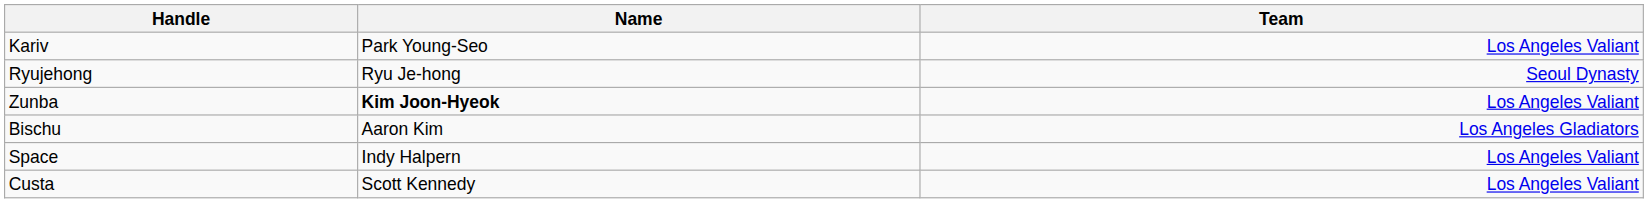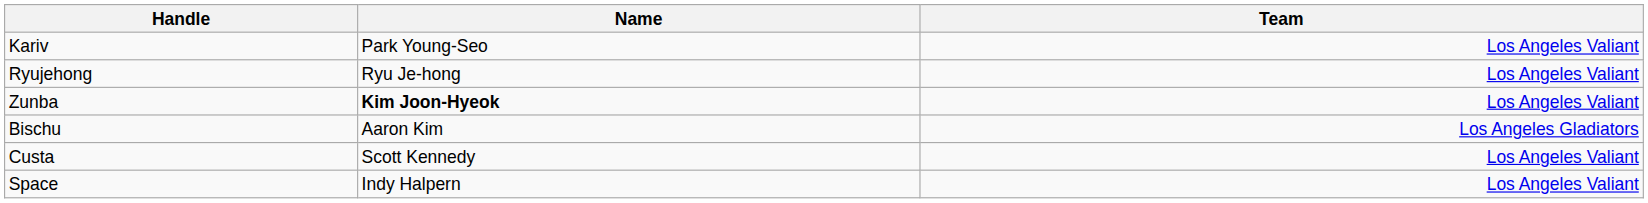Ryujehong | Team: Seoul Dynasty -> Los Angeles Valiant
rows swapped: Custa <-> Space
